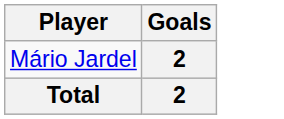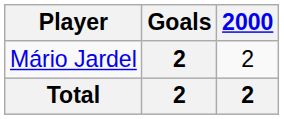+ column: 2000 | 2 | 2
